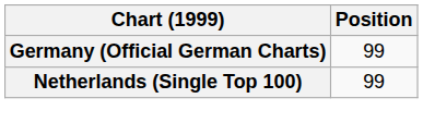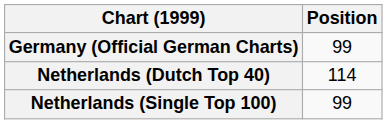+ row: Netherlands (Dutch Top 40) | 114
